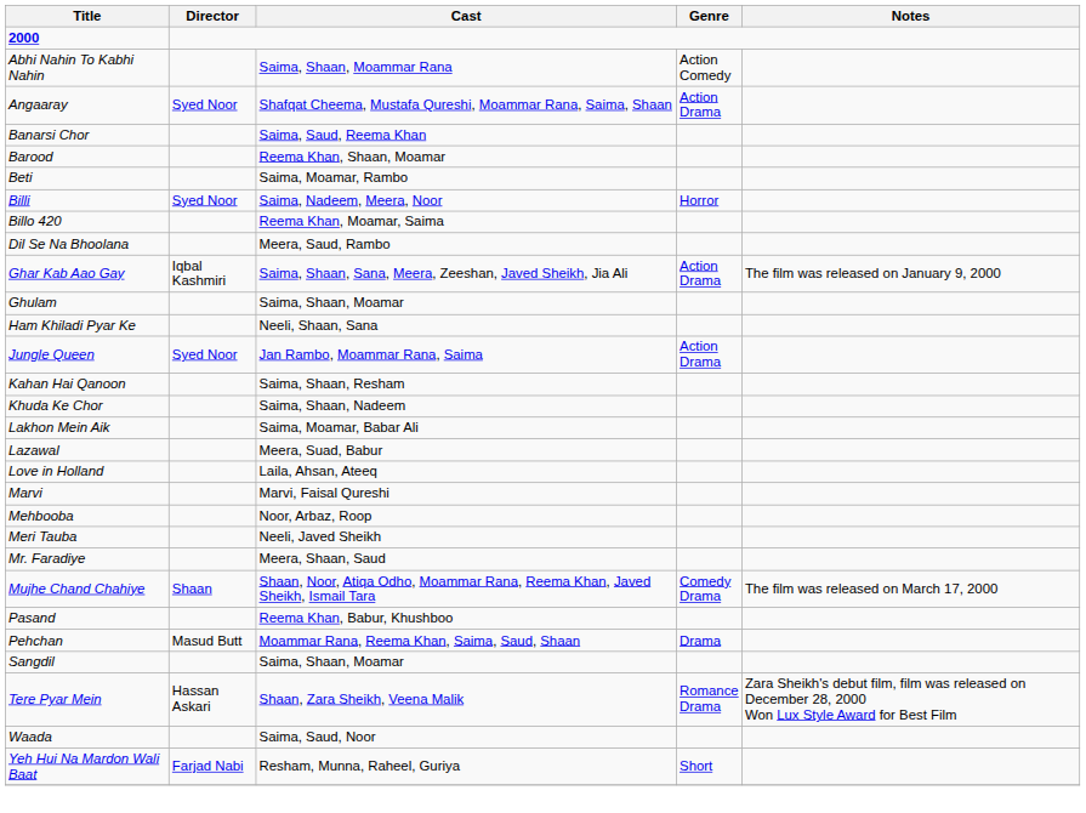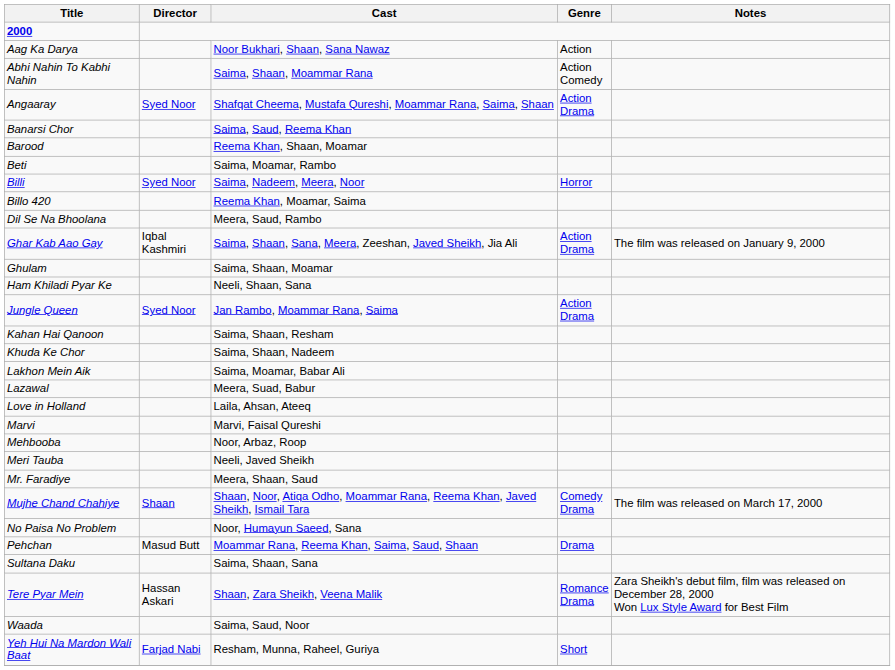+ row: Aag Ka Darya | Noor Bukhari, Shaan, Sana Nawaz | Action
+ row: No Paisa No Problem | Noor, Humayun Saeed, Sana
- row: Pasand | Reema Khan, Babur, Khushboo
- row: Sangdil | Saima, Shaan, Moamar
+ row: Sultana Daku | Saima, Shaan, Sana
